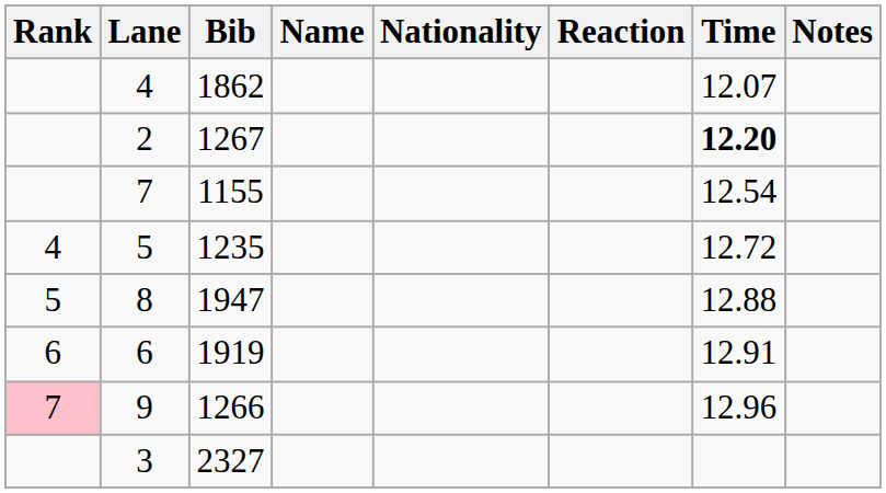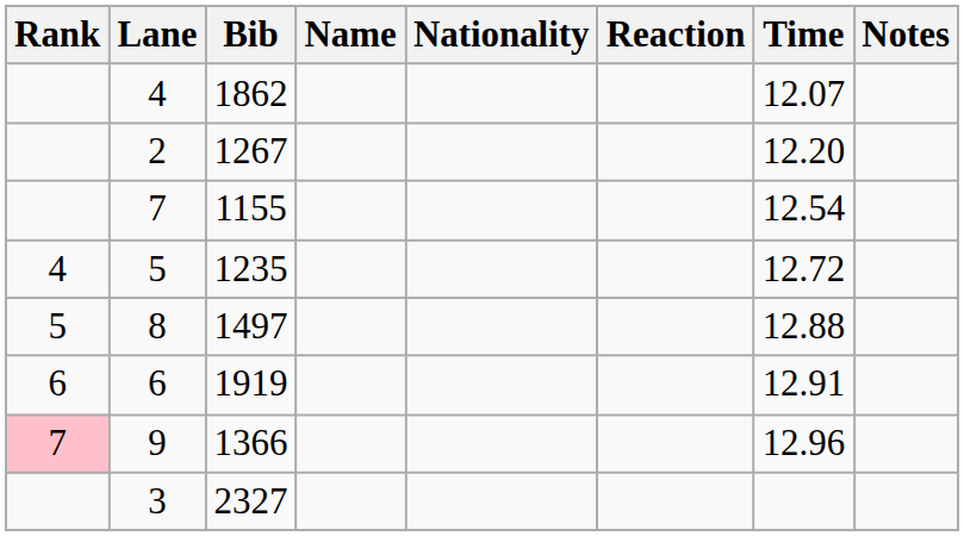2 | Time: bold -> normal
8 | Bib: 1947 -> 1497
9 | Bib: 1266 -> 1366
